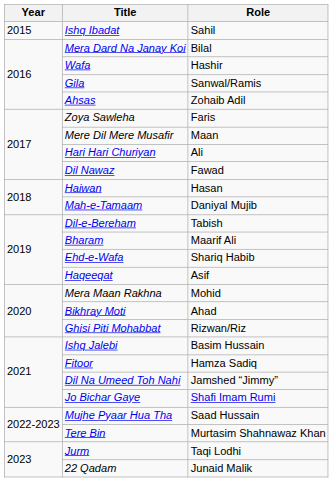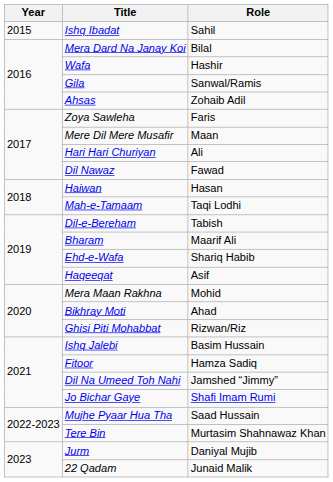Mah-e-Tamaam | Role: Daniyal Mujib -> Taqi Lodhi
Jurm | Role: Taqi Lodhi -> Daniyal Mujib
